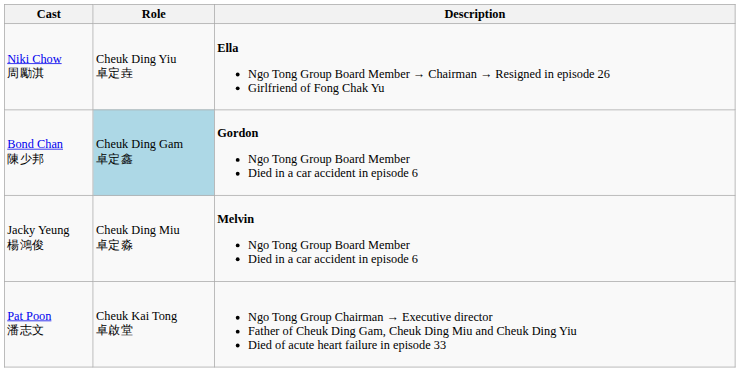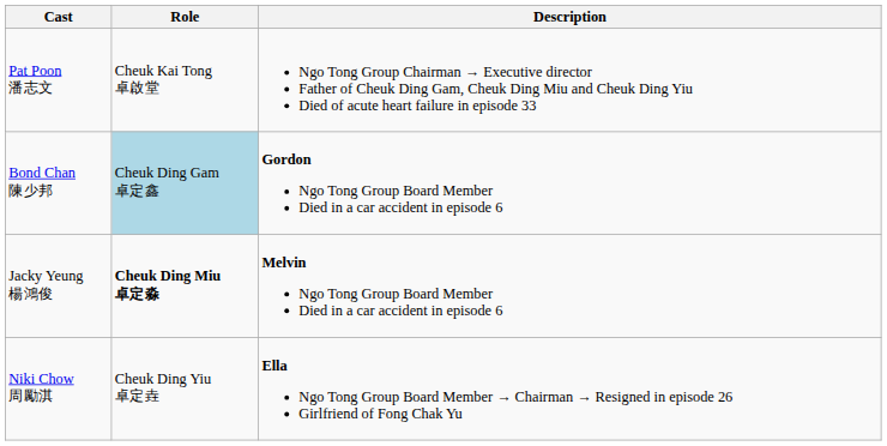rows swapped: Pat Poon 潘志文 <-> Niki Chow 周勵淇
Jacky Yeung 楊鴻俊 | Role: normal -> bold
